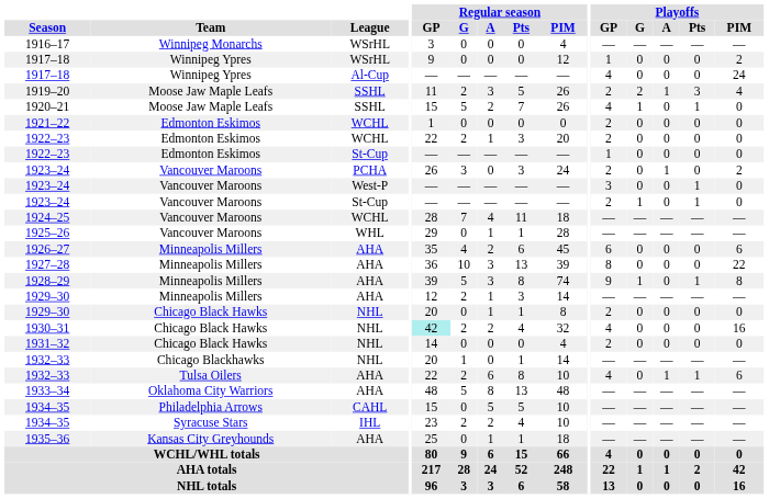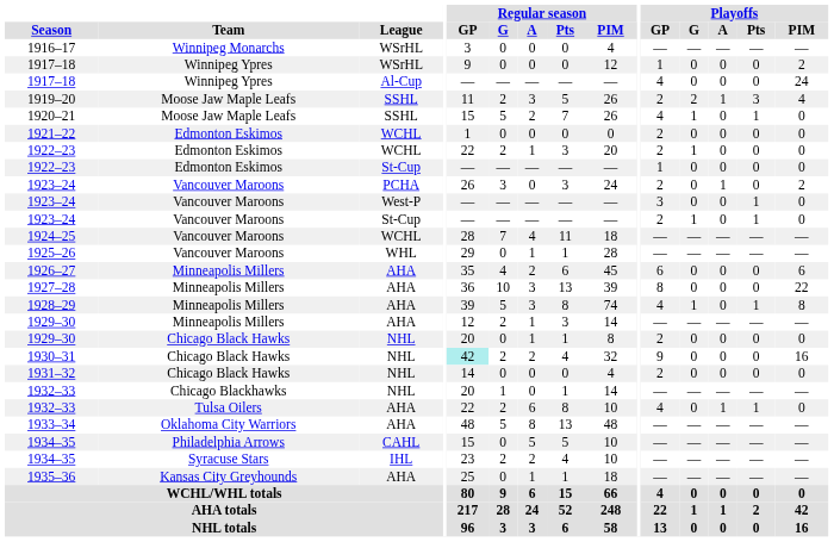1922–23 / WCHL | Playoffs / G: 0 -> 1
1928–29 | Playoffs / GP: 9 -> 4
1930–31 | Playoffs / GP: 4 -> 9
1932–33 / AHA | Playoffs / PIM: 6 -> 0
